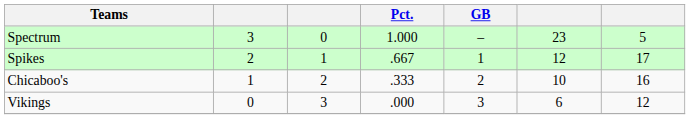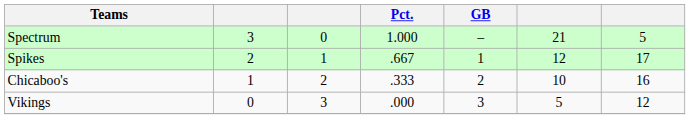Spectrum | column 6: 23 -> 21
Vikings | column 6: 6 -> 5
